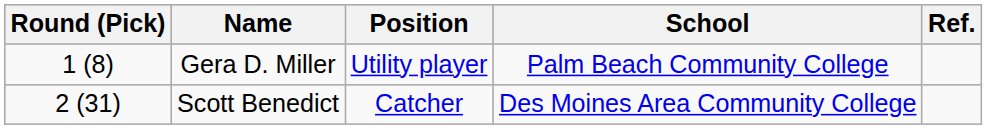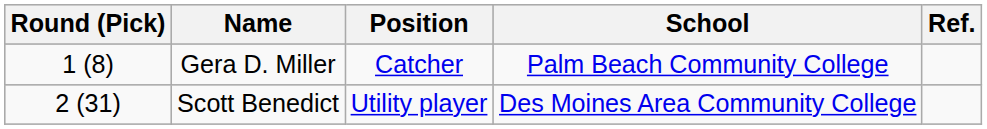Gera D. Miller | Position: Utility player -> Catcher
Scott Benedict | Position: Catcher -> Utility player
